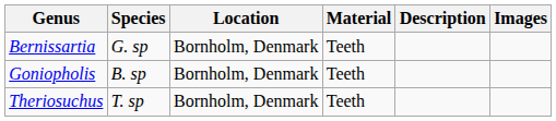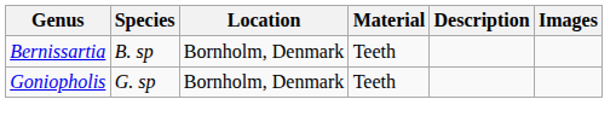Bernissartia | Species: G. sp -> B. sp
Goniopholis | Species: B. sp -> G. sp
- row: Theriosuchus | T. sp | Bornholm, Denmark | Teeth
